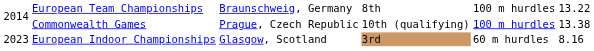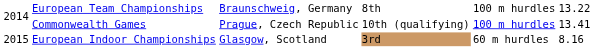Commonwealth Games | column 6: 13.38 -> 13.41
European Indoor Championships | column 1: 2023 -> 2015
